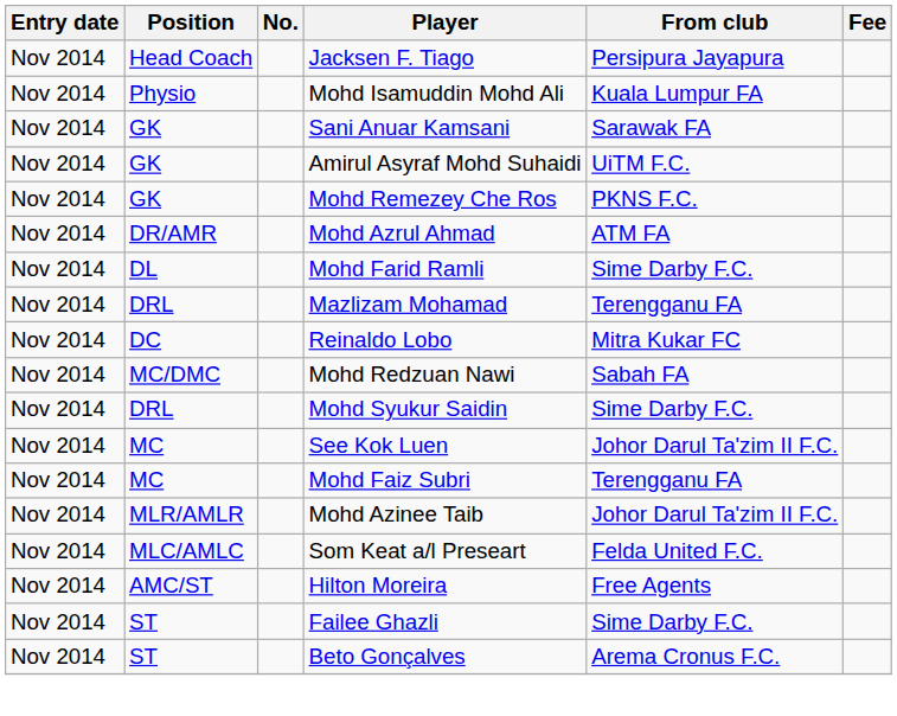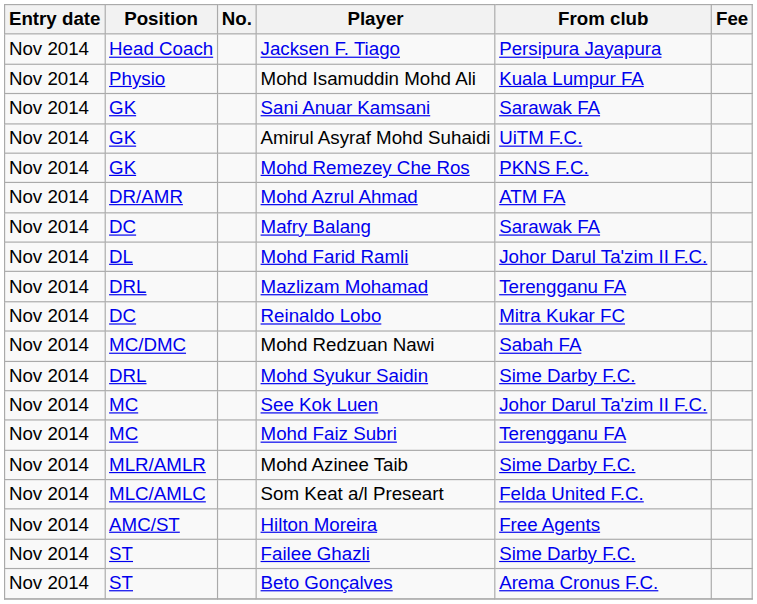+ row: Nov 2014 | DC | Mafry Balang | Sarawak FA
Mohd Farid Ramli | From club: Sime Darby F.C. -> Johor Darul Ta'zim II F.C.
Mohd Azinee Taib | From club: Johor Darul Ta'zim II F.C. -> Sime Darby F.C.
